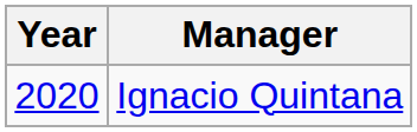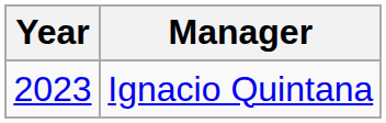Ignacio Quintana | Year: 2020 -> 2023
